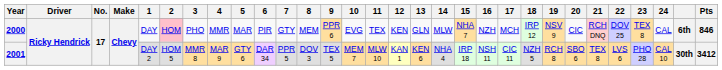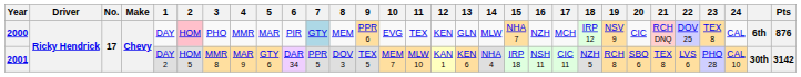2000 | 7: no background -> lightblue background
2000 | Pts: 846 -> 876
2001 | Pts: 3412 -> 3142
